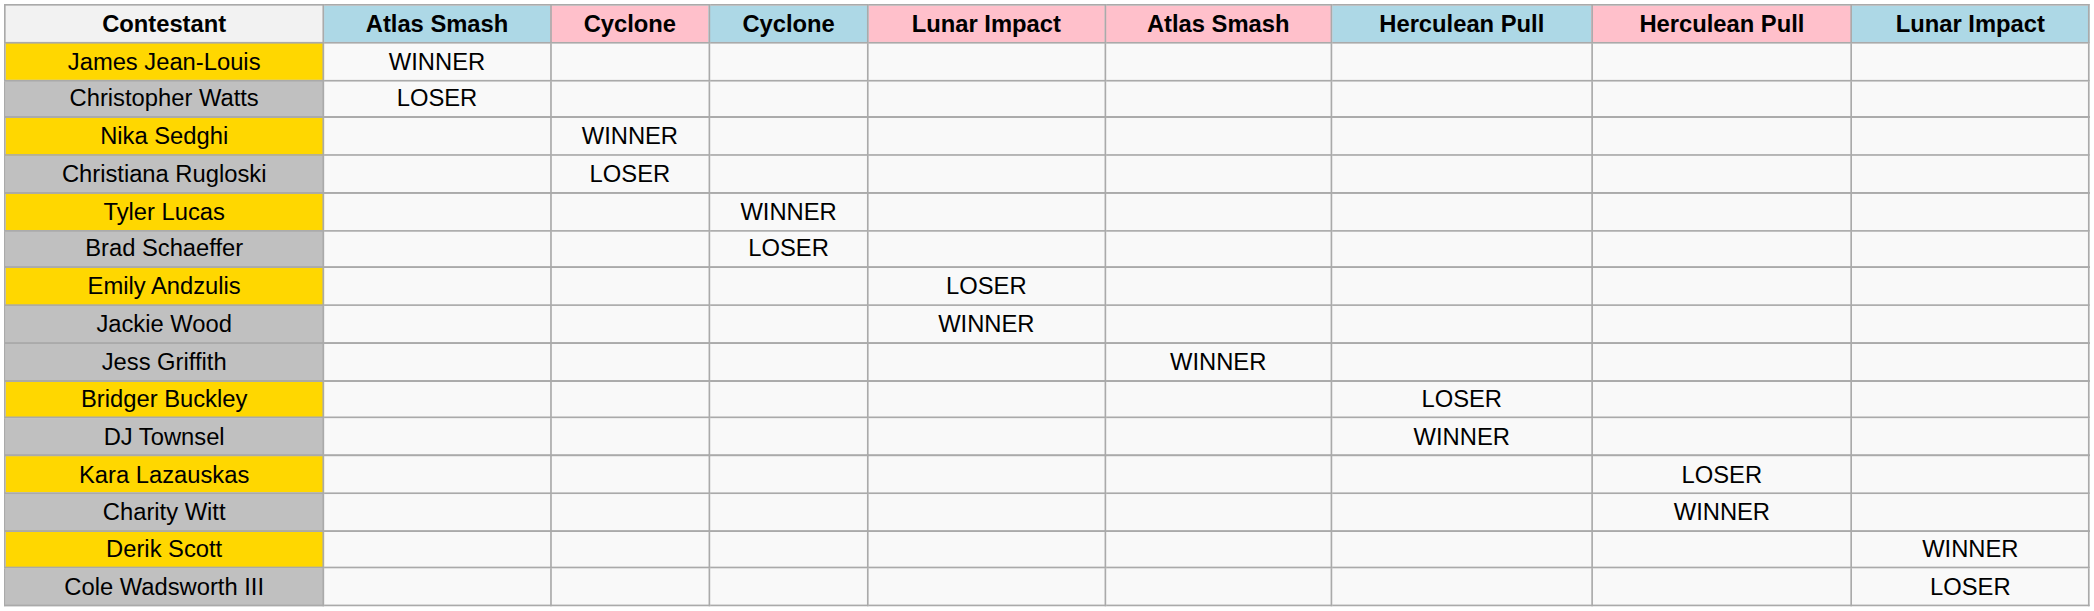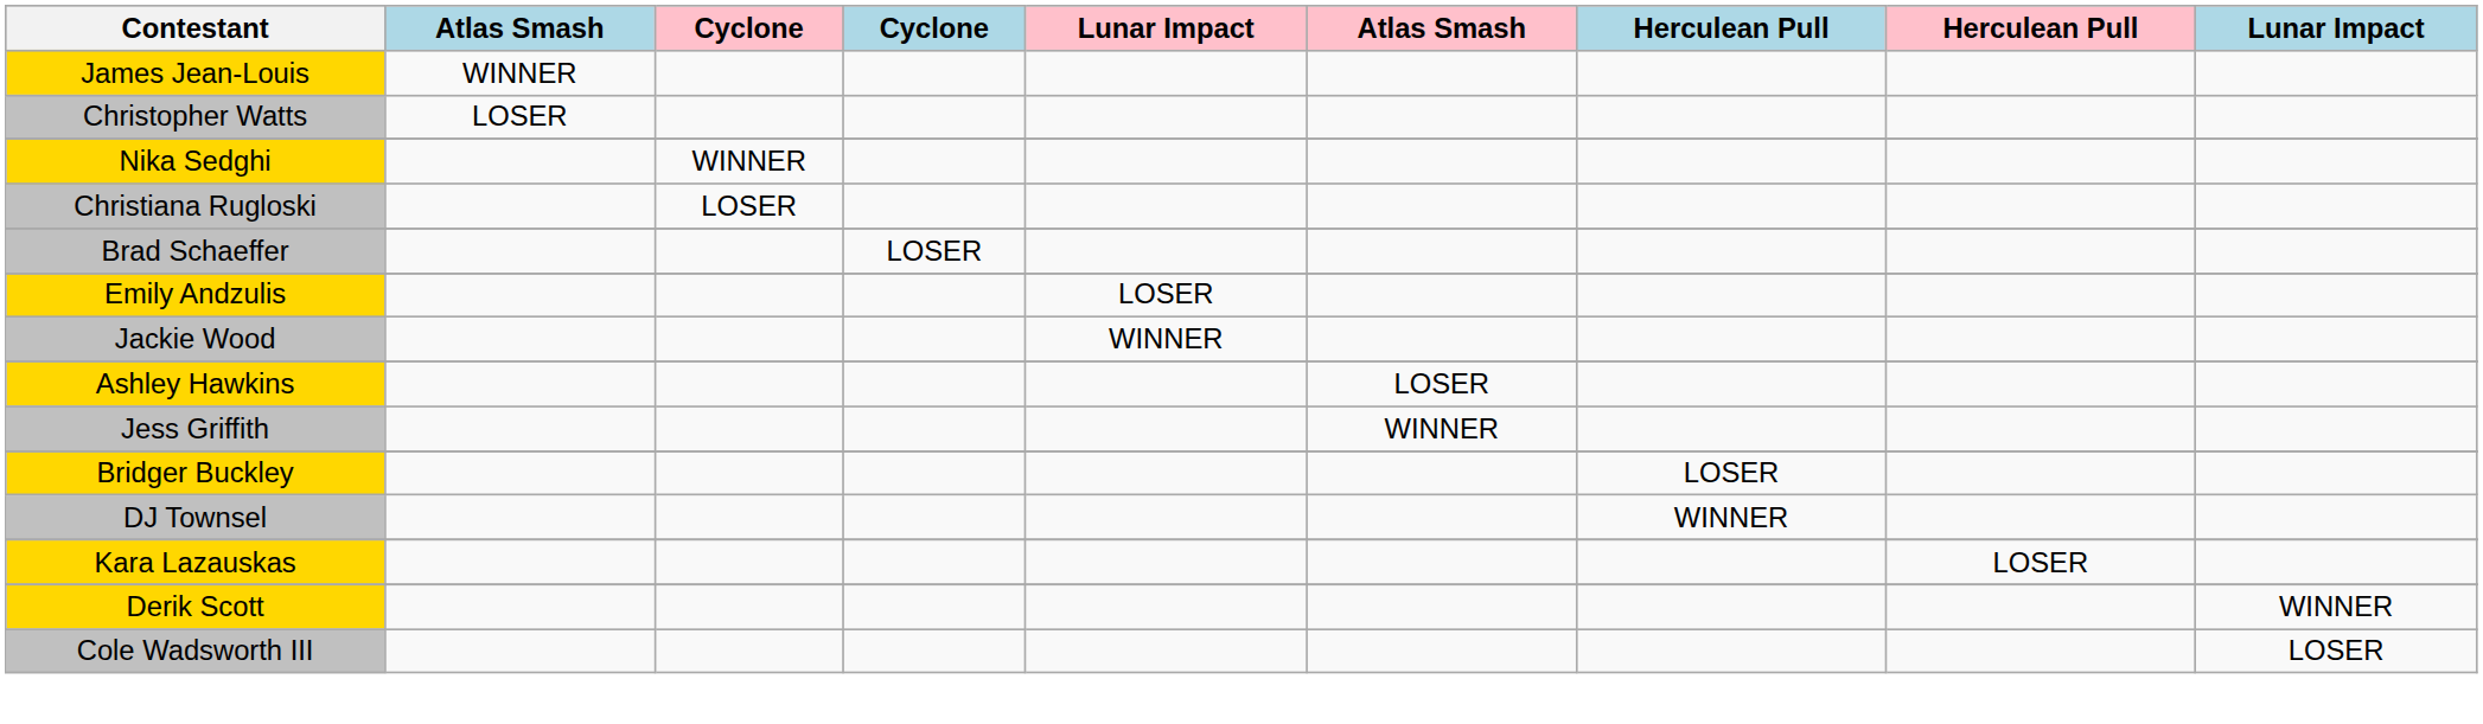- row: Tyler Lucas | WINNER
+ row: Ashley Hawkins | LOSER
- row: Charity Witt | WINNER
